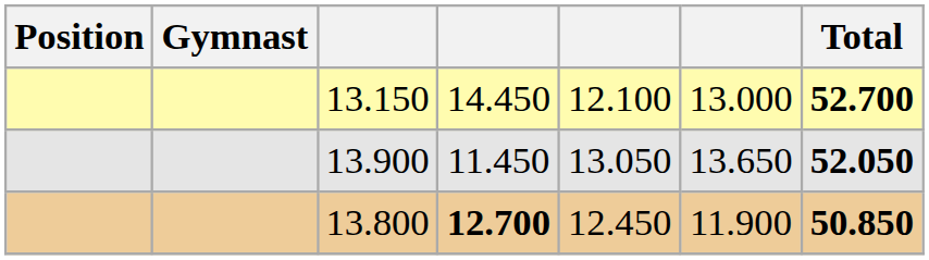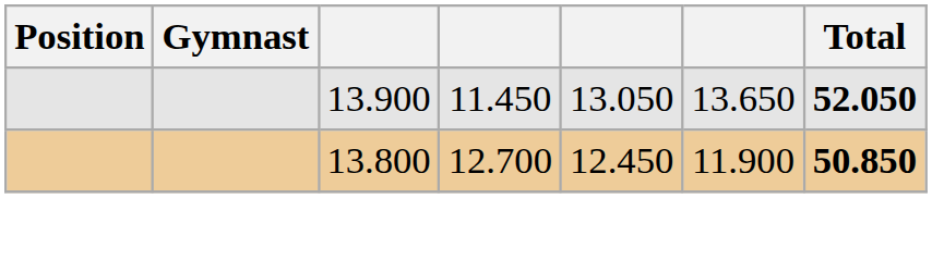- row: 13.150 | 14.450 | 12.100 | 13.000 | 52.700
13.800 | column 4: bold -> normal
